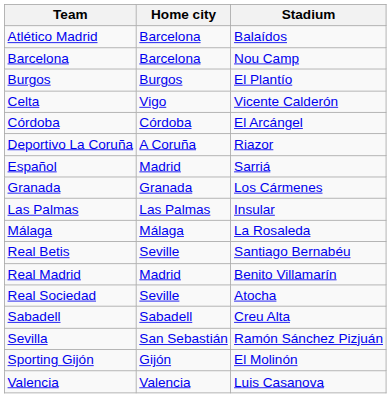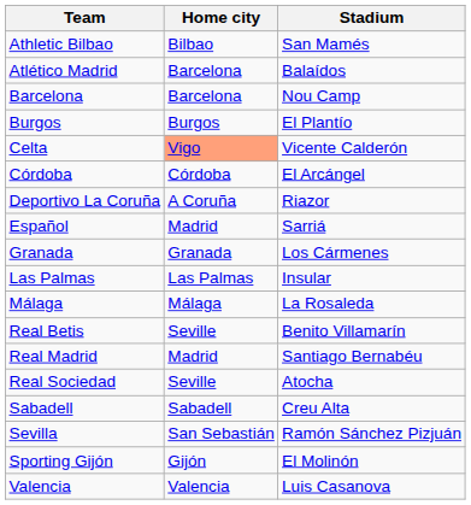+ row: Athletic Bilbao | Bilbao | San Mamés
Celta | Home city: no background -> lightsalmon background
Real Betis | Stadium: Santiago Bernabéu -> Benito Villamarín
Real Madrid | Stadium: Benito Villamarín -> Santiago Bernabéu
